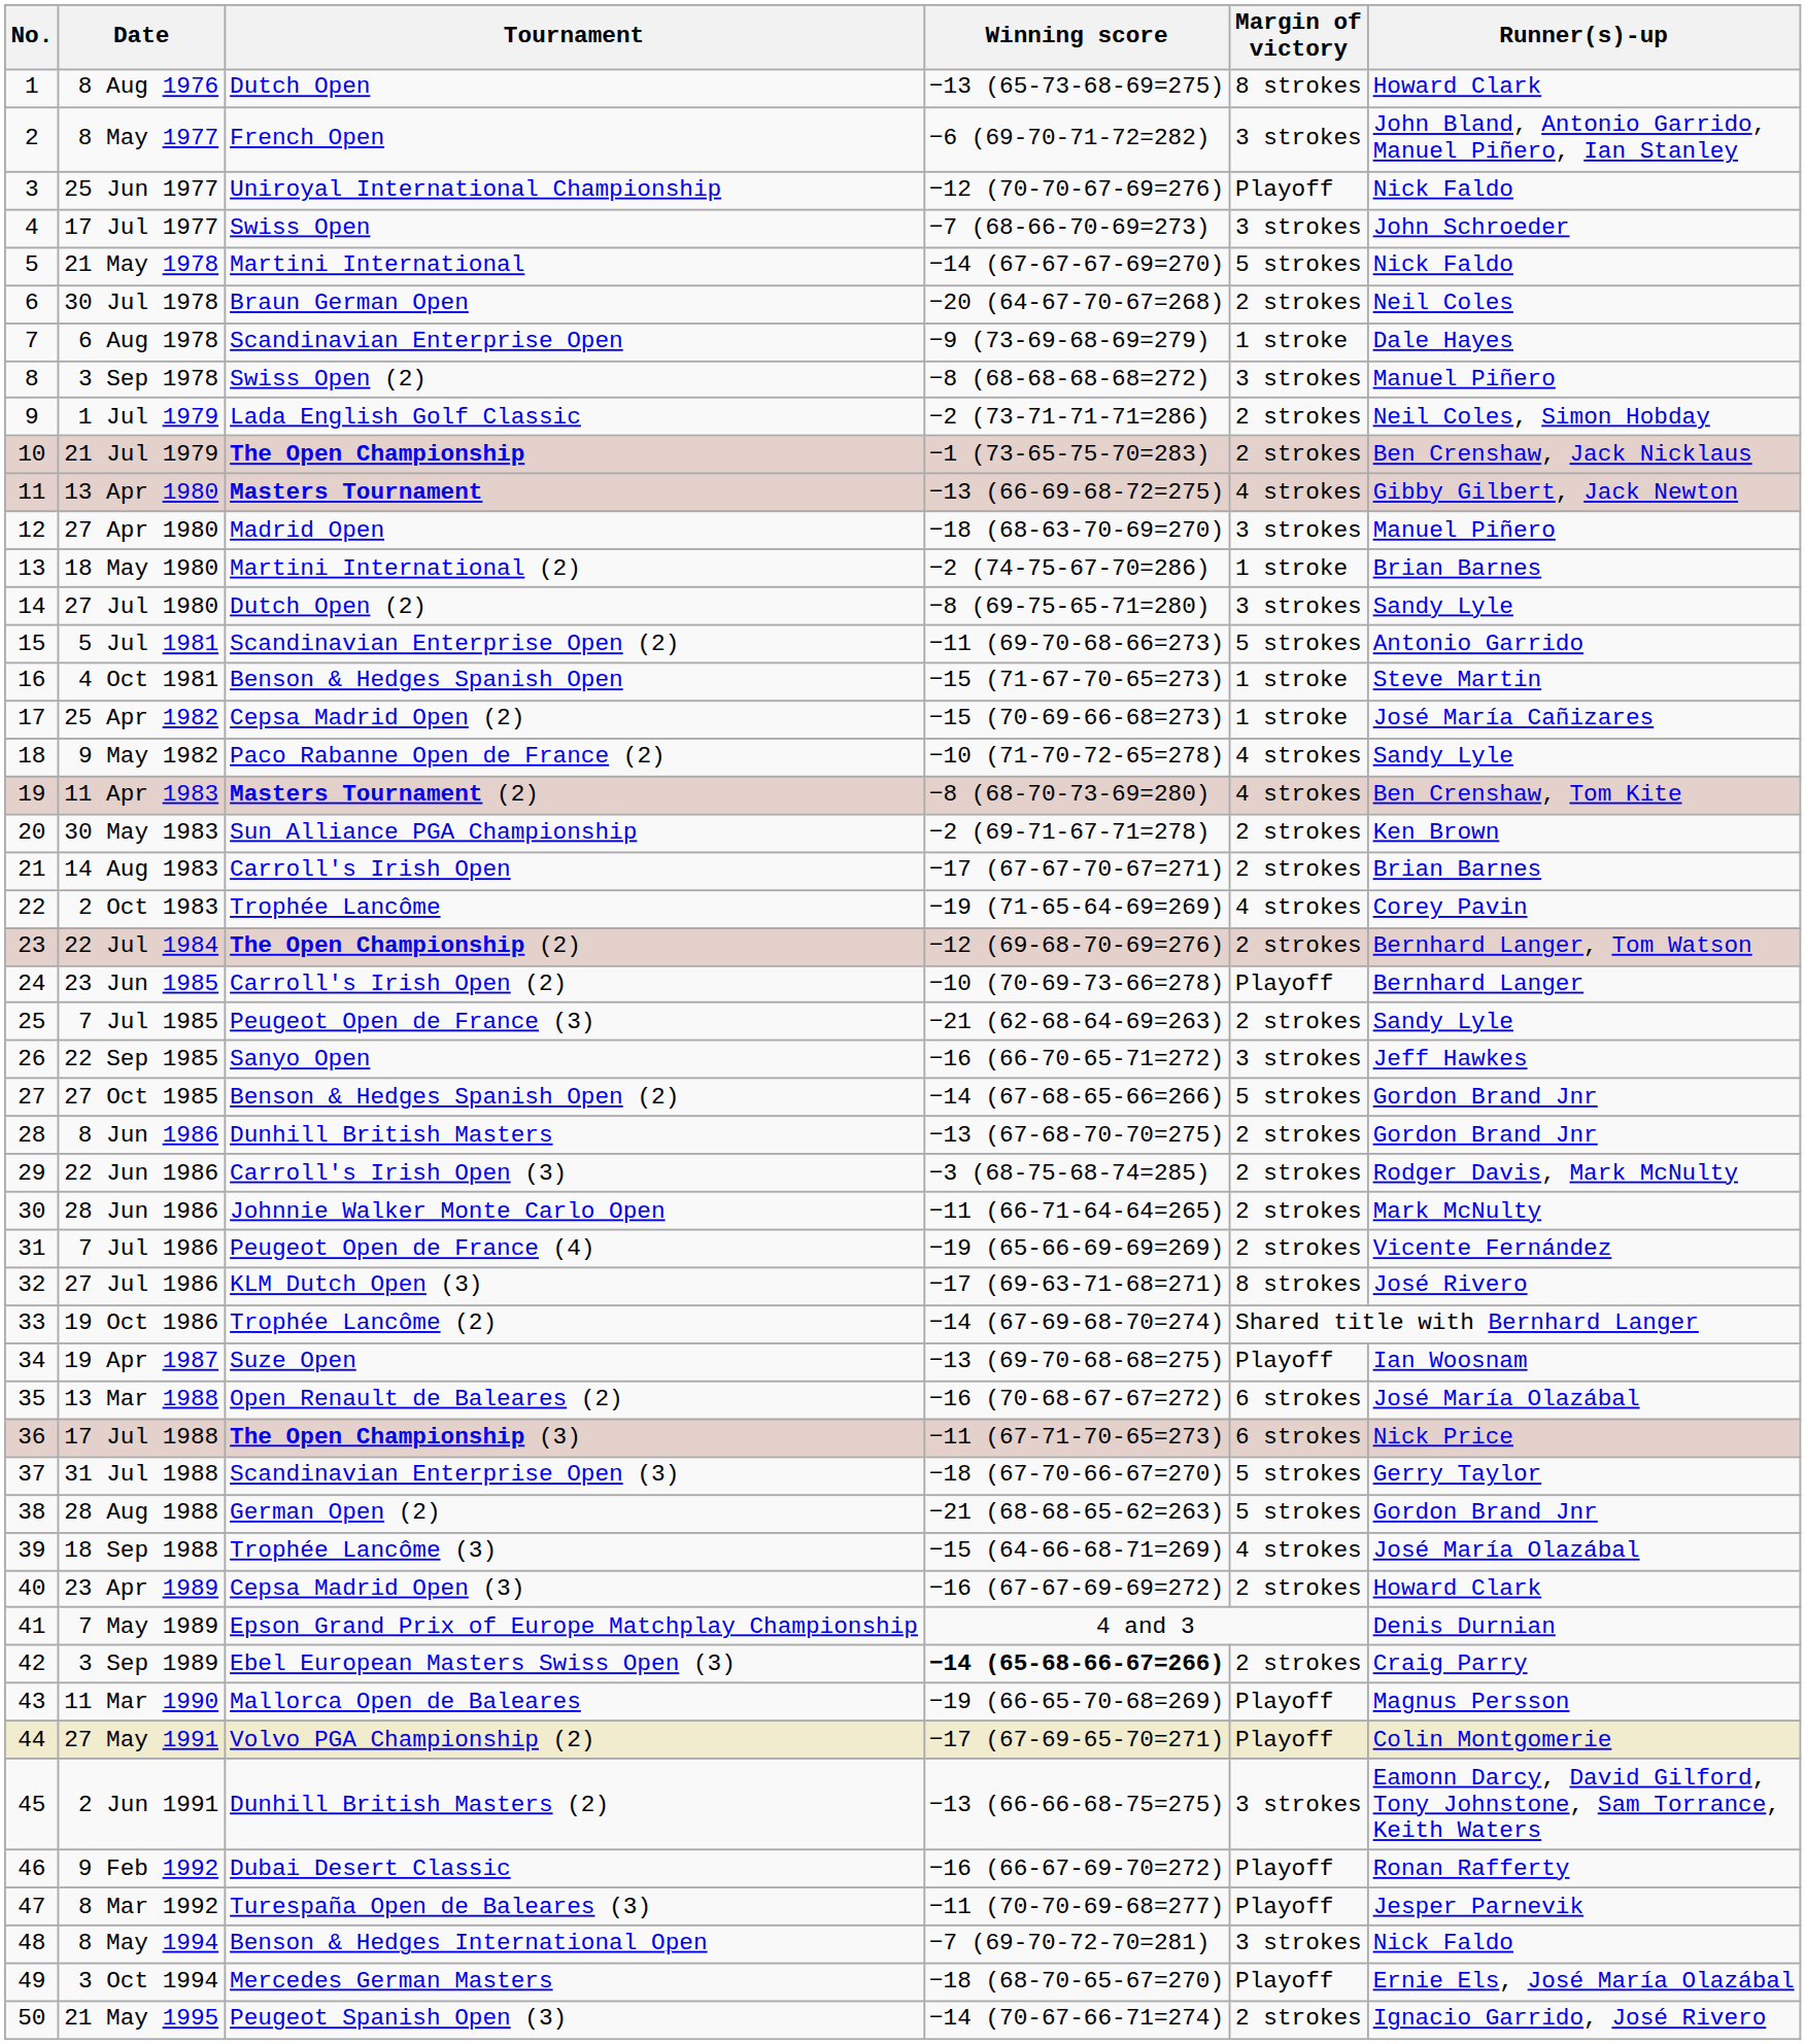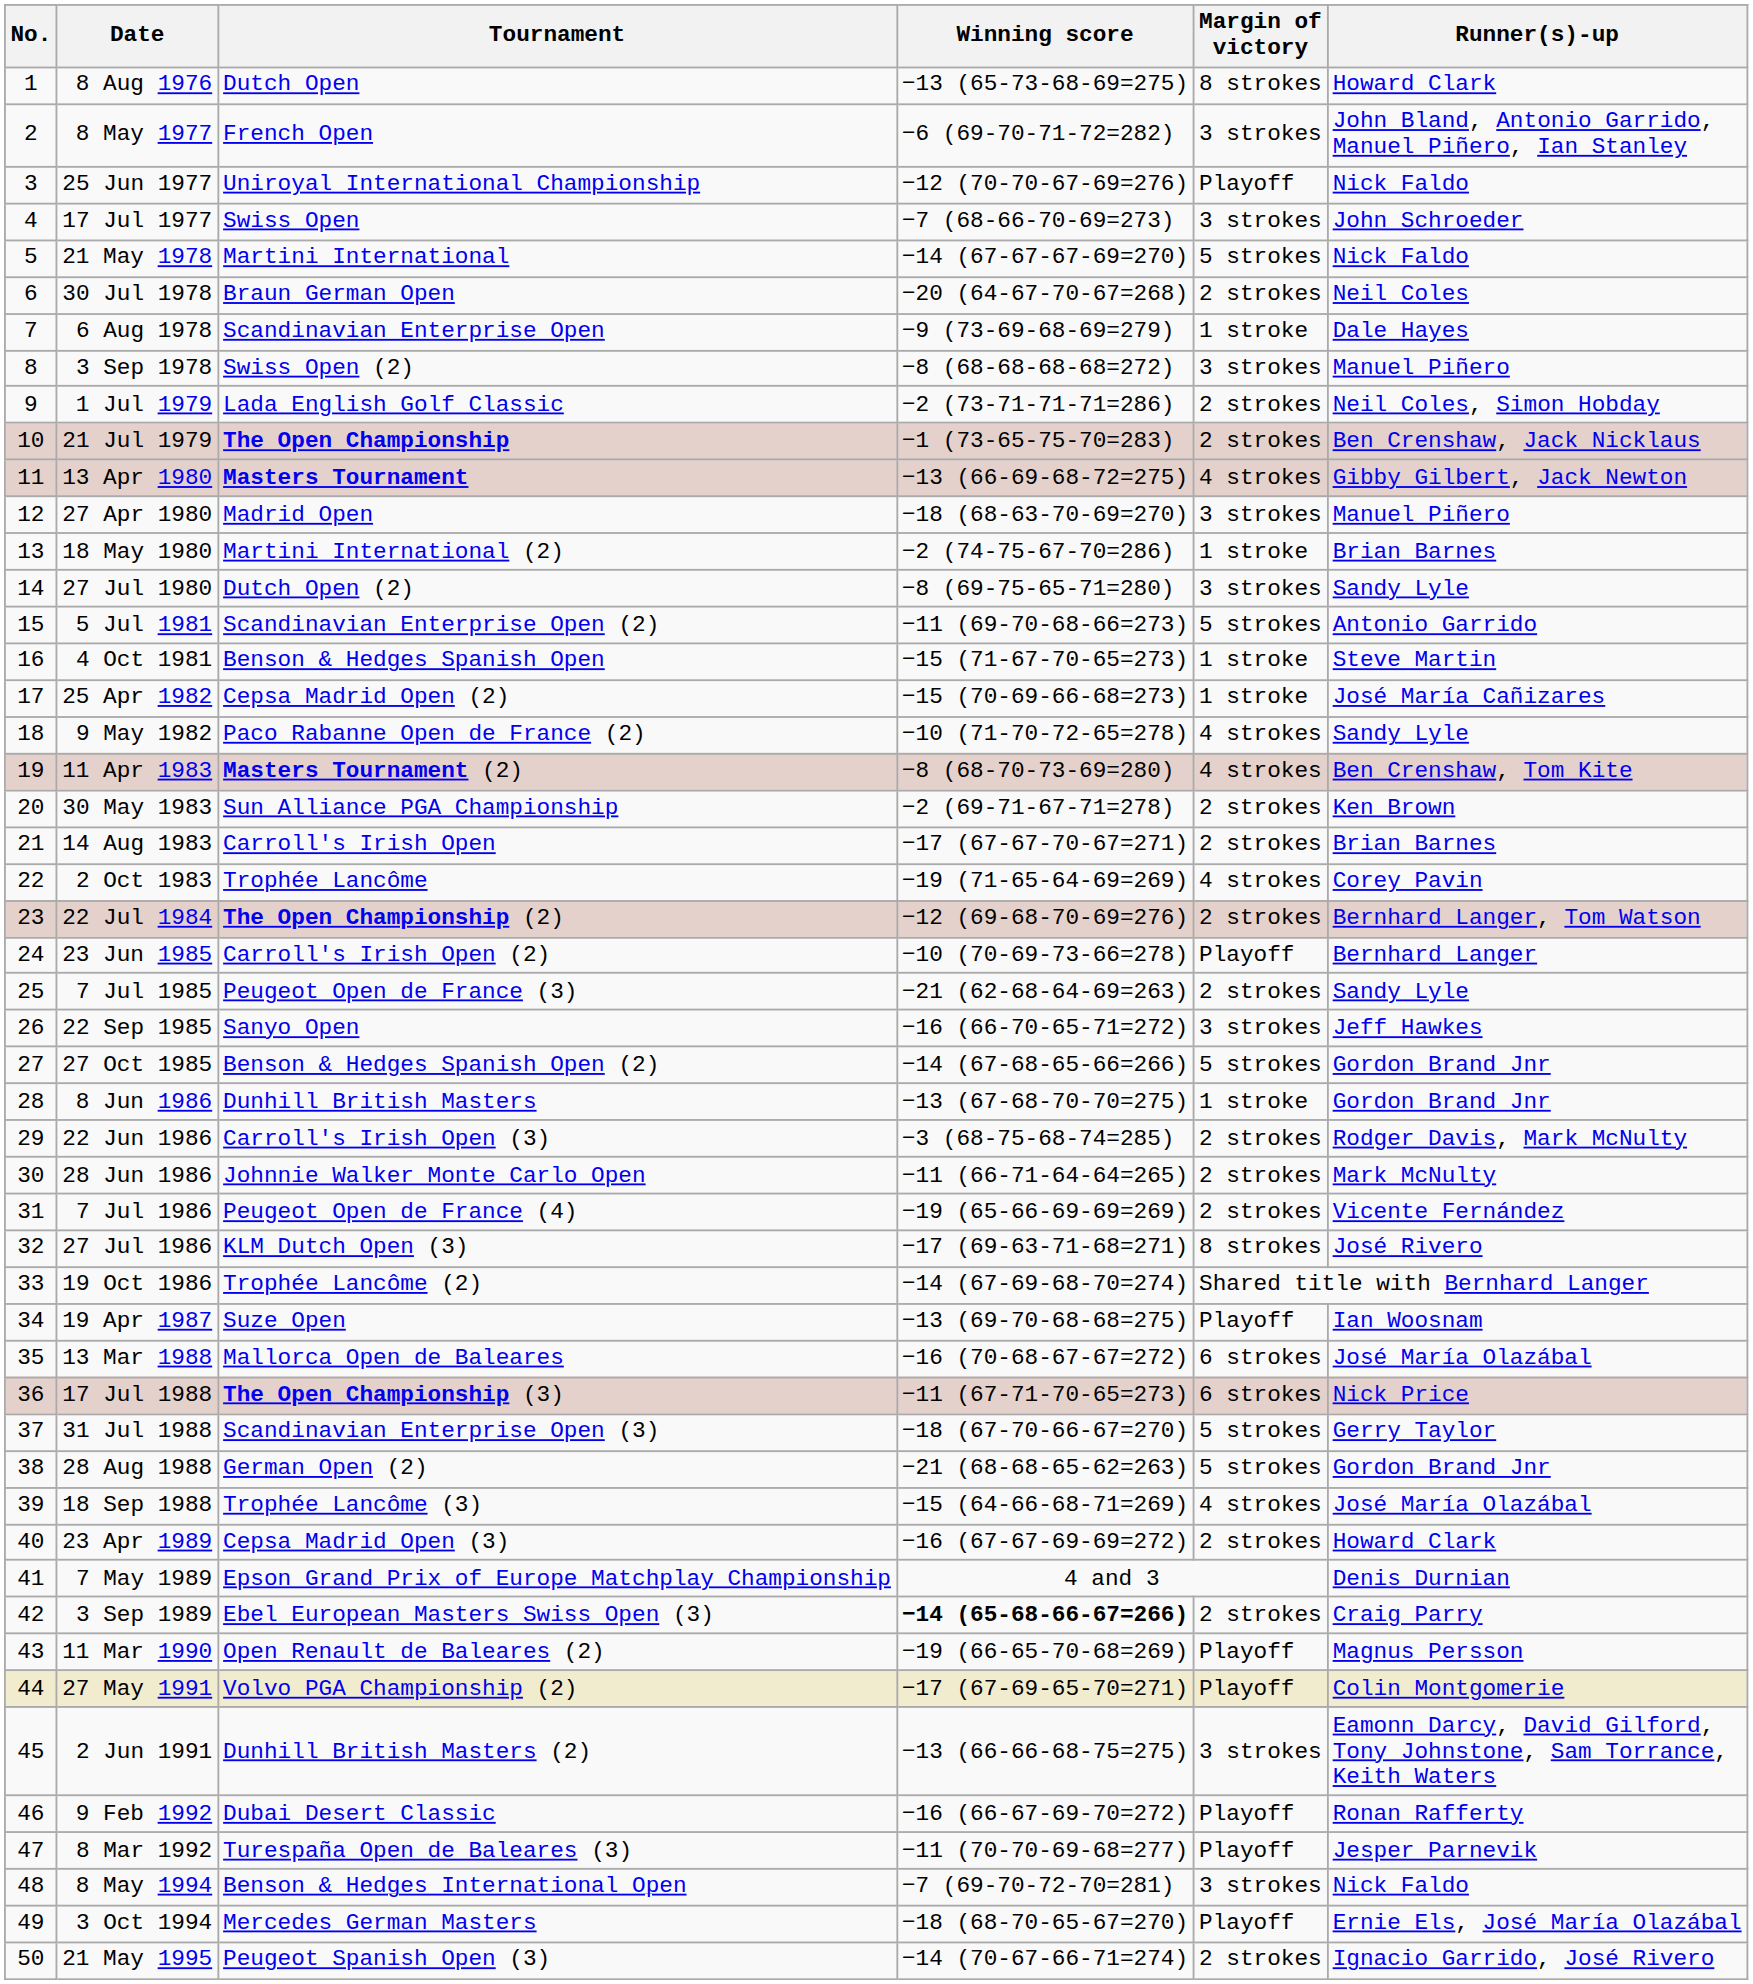8 Jun 1986 | Margin of victory: 2 strokes -> 1 stroke
13 Mar 1988 | Tournament: Open Renault de Baleares (2) -> Mallorca Open de Baleares
11 Mar 1990 | Tournament: Mallorca Open de Baleares -> Open Renault de Baleares (2)
